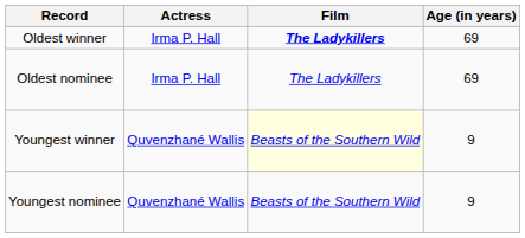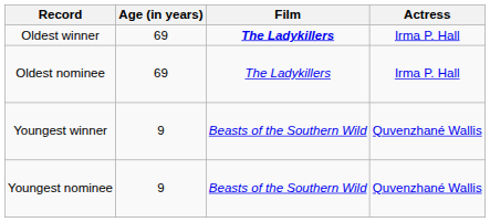columns swapped: Actress <-> Age (in years)
Youngest winner | Film: lightyellow background -> no background
